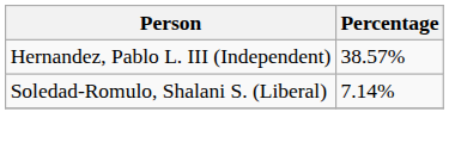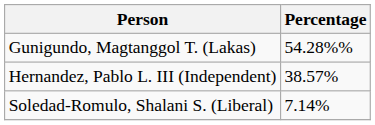+ row: Gunigundo, Magtanggol T. (Lakas) | 54.28%%
